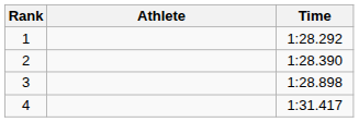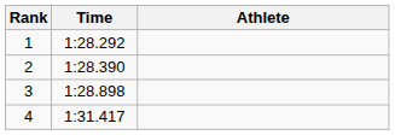columns swapped: Athlete <-> Time
